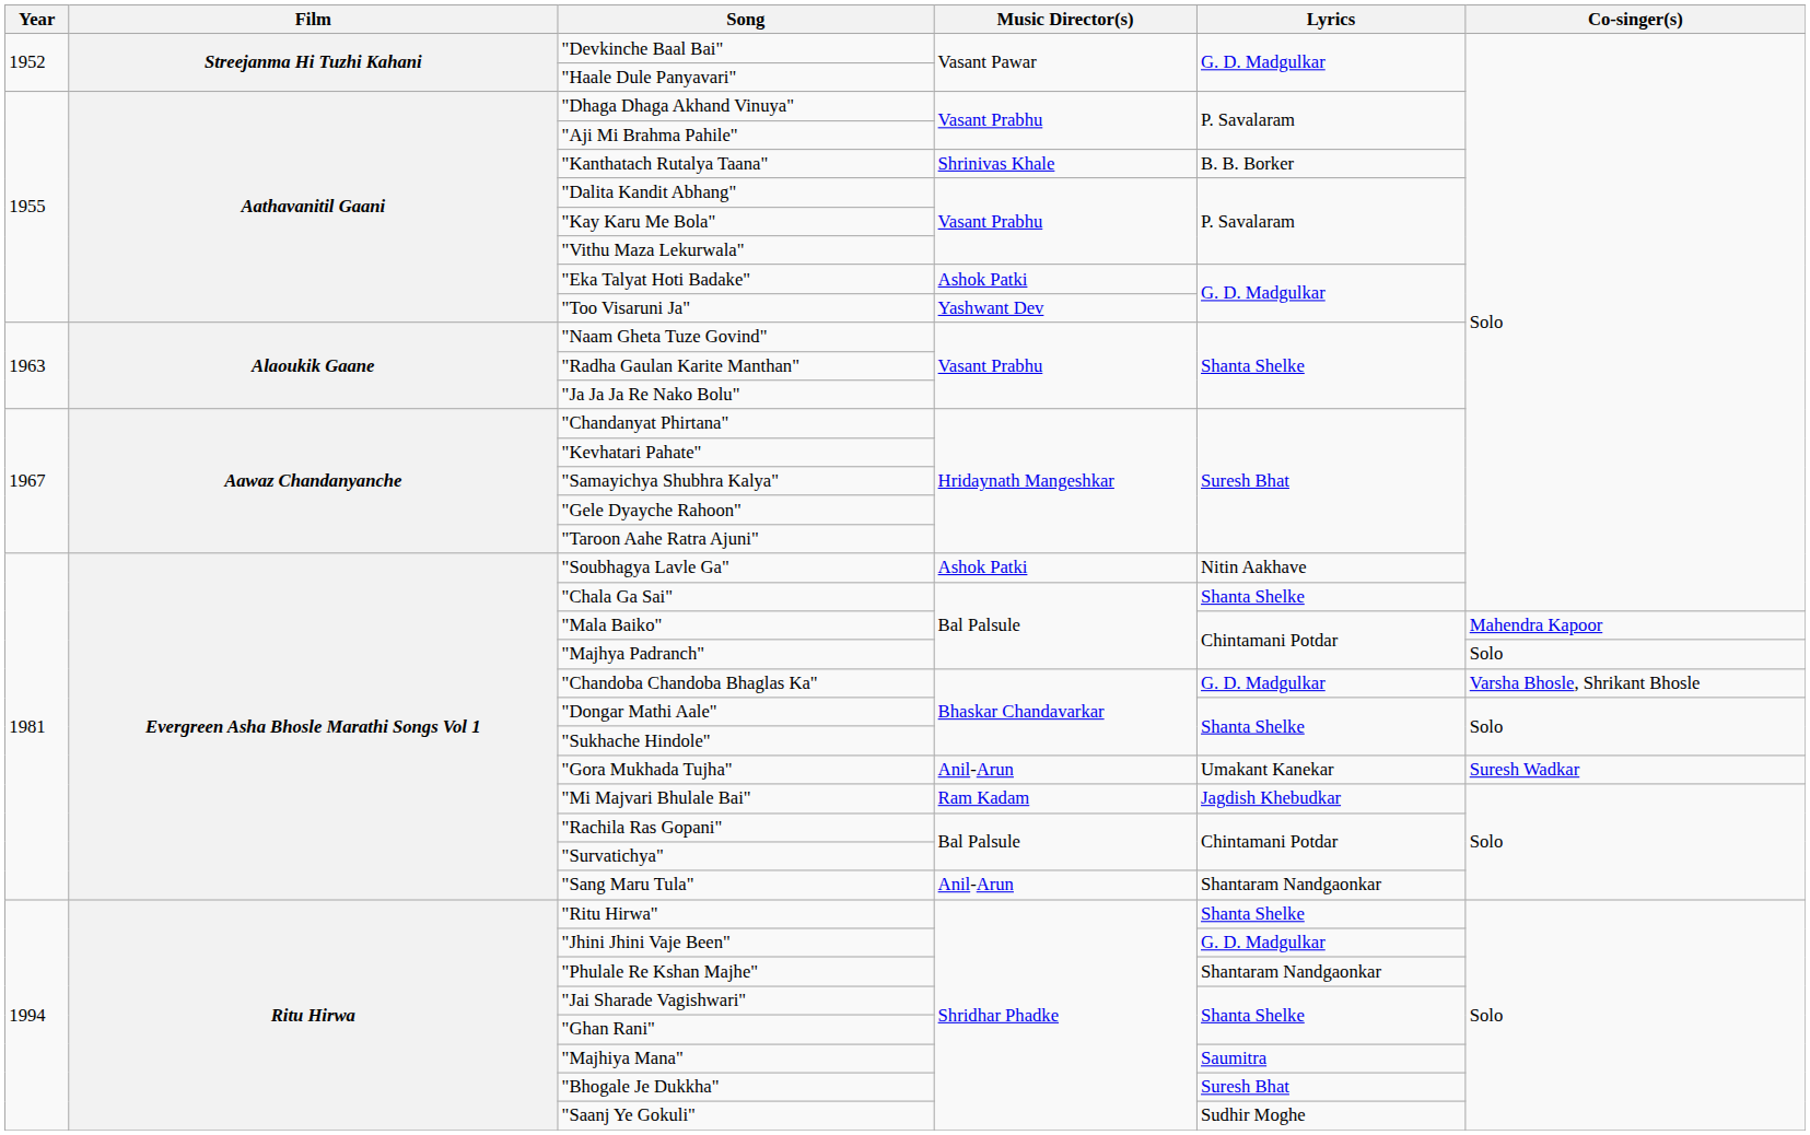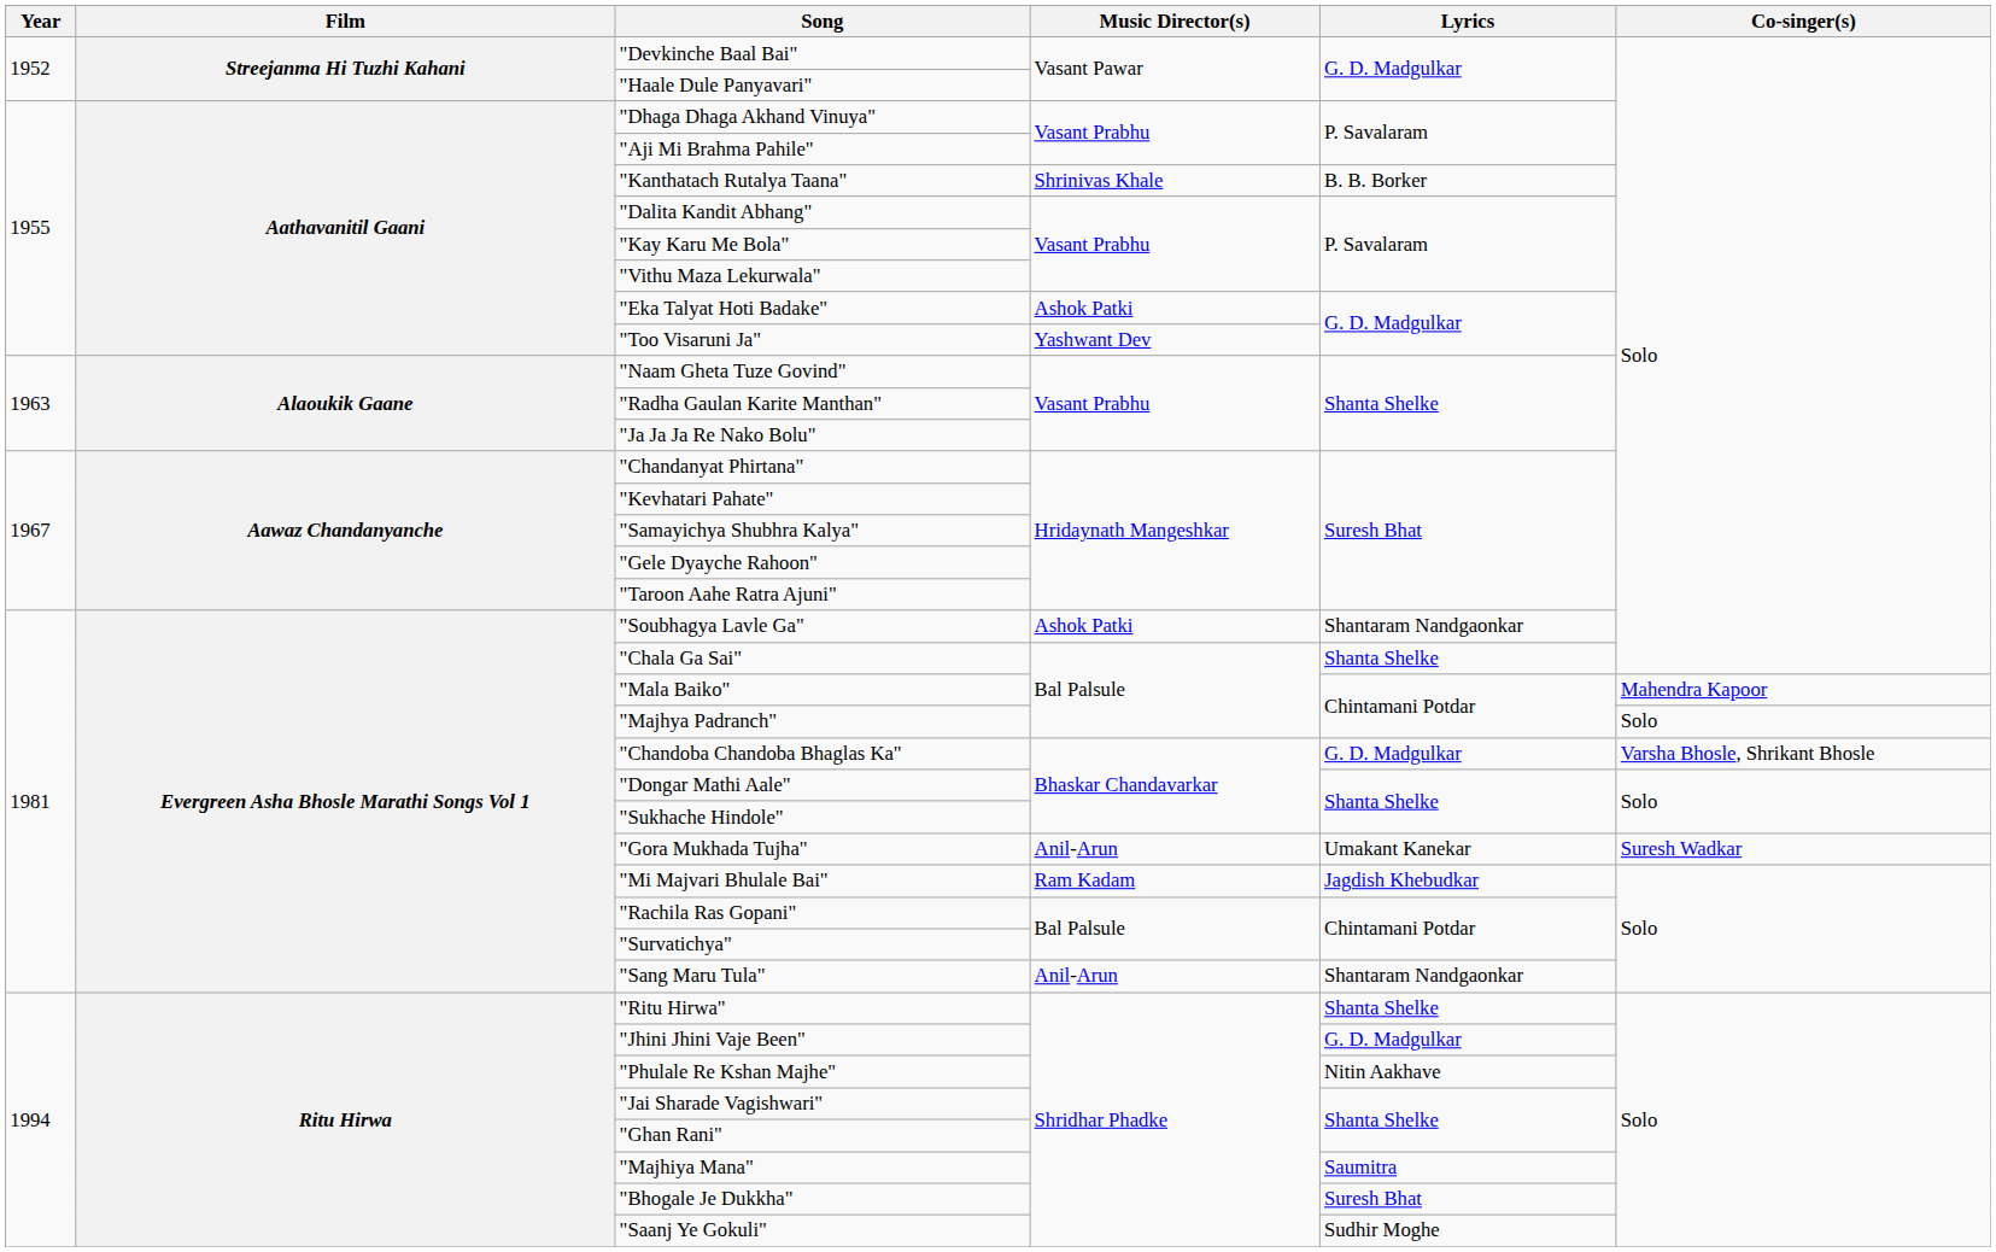"Soubhagya Lavle Ga" | Lyrics: Nitin Aakhave -> Shantaram Nandgaonkar
"Phulale Re Kshan Majhe" | Lyrics: Shantaram Nandgaonkar -> Nitin Aakhave
